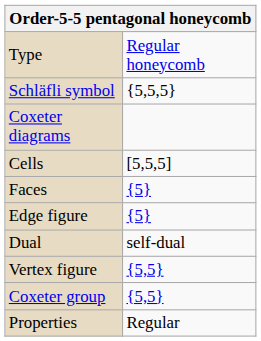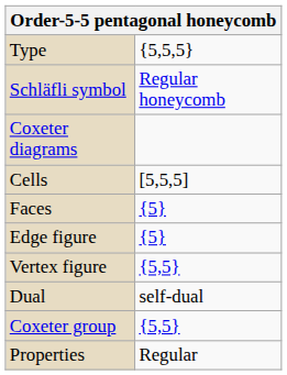Type | column 2: Regular honeycomb -> {5,5,5}
Schläfli symbol | column 2: {5,5,5} -> Regular honeycomb
rows swapped: Vertex figure <-> Dual
